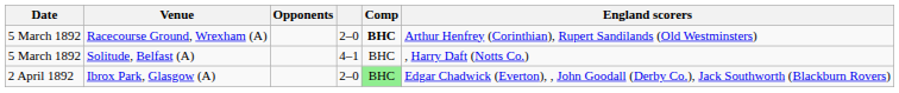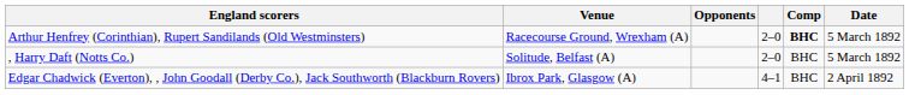columns swapped: Date <-> England scorers
Solitude, Belfast (A) | column 4: 4–1 -> 2–0
Ibrox Park, Glasgow (A) | column 4: 2–0 -> 4–1
Ibrox Park, Glasgow (A) | Comp: lightgreen background -> no background
